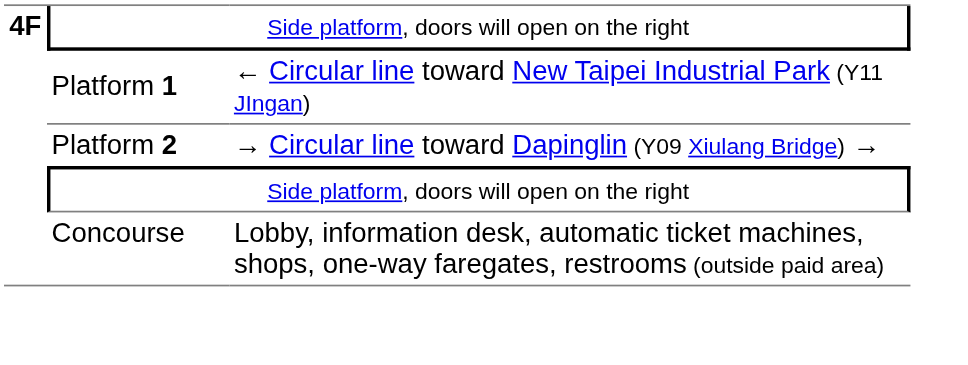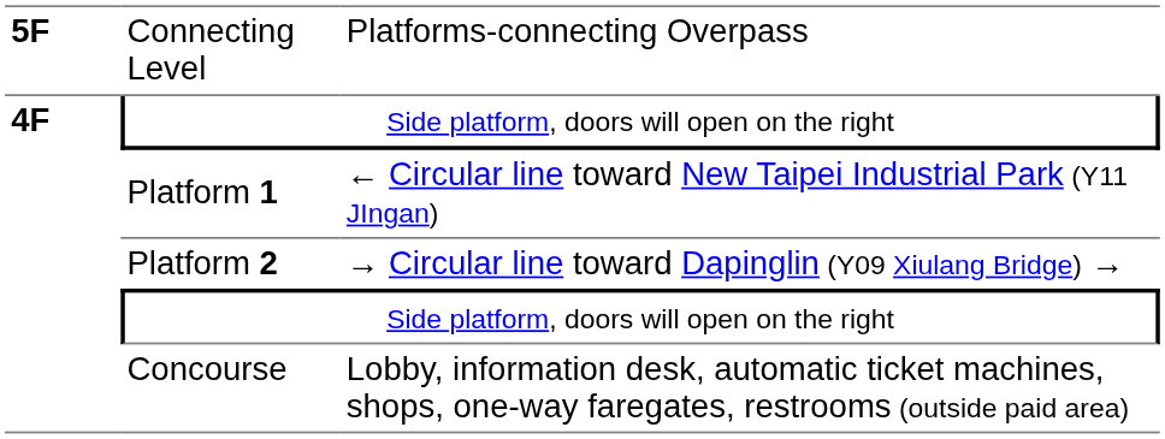+ row: 5F | Connecting Level | Platforms-connecting Overpass
